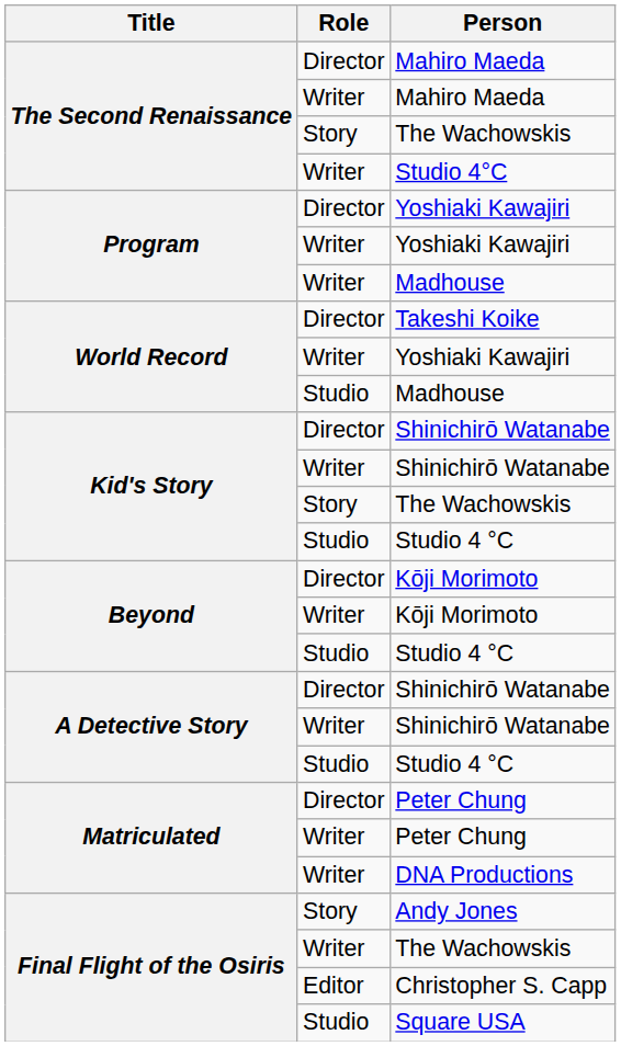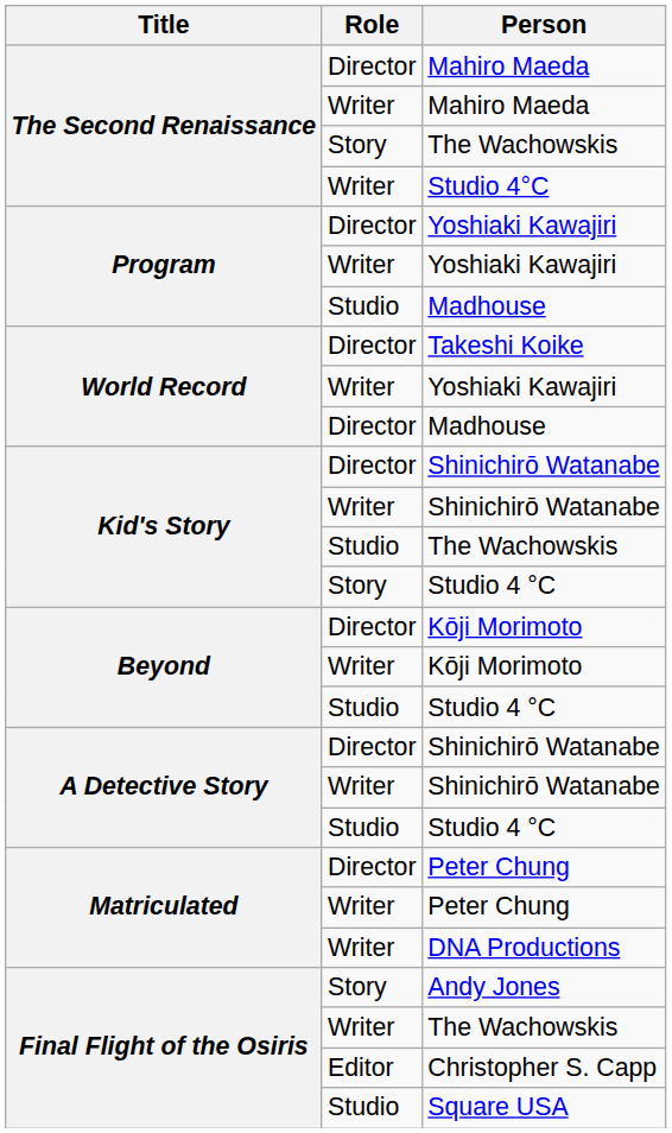Program / Madhouse | Role: Writer -> Studio
World Record / Madhouse | Role: Studio -> Director
Kid's Story / The Wachowskis | Role: Story -> Studio
Kid's Story / Studio 4 °C | Role: Studio -> Story
